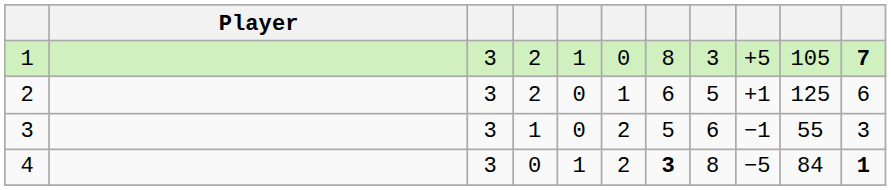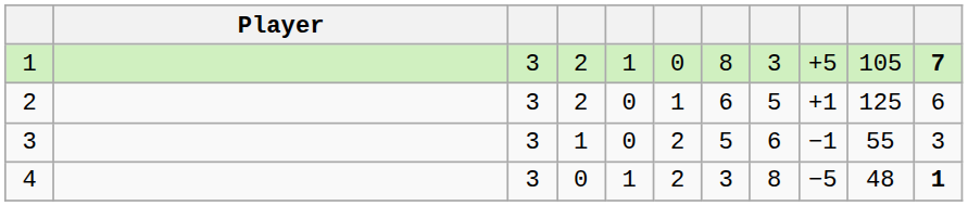4 | column 7: bold -> normal
4 | column 10: 84 -> 48
